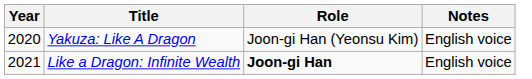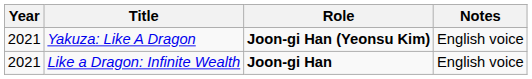Yakuza: Like A Dragon | Year: 2020 -> 2021
Yakuza: Like A Dragon | Role: normal -> bold
